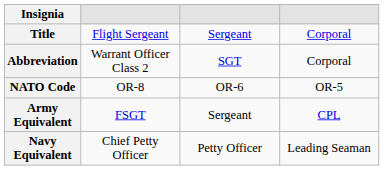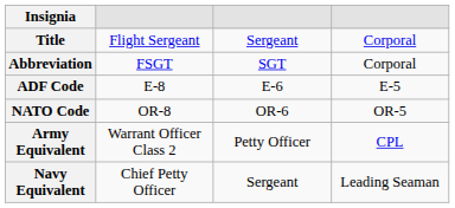Abbreviation | column 2: Warrant Officer Class 2 -> FSGT
+ row: ADF Code | E-8 | E-6 | E-5
Army Equivalent | column 2: FSGT -> Warrant Officer Class 2
Army Equivalent | column 3: Sergeant -> Petty Officer
Navy Equivalent | column 3: Petty Officer -> Sergeant
